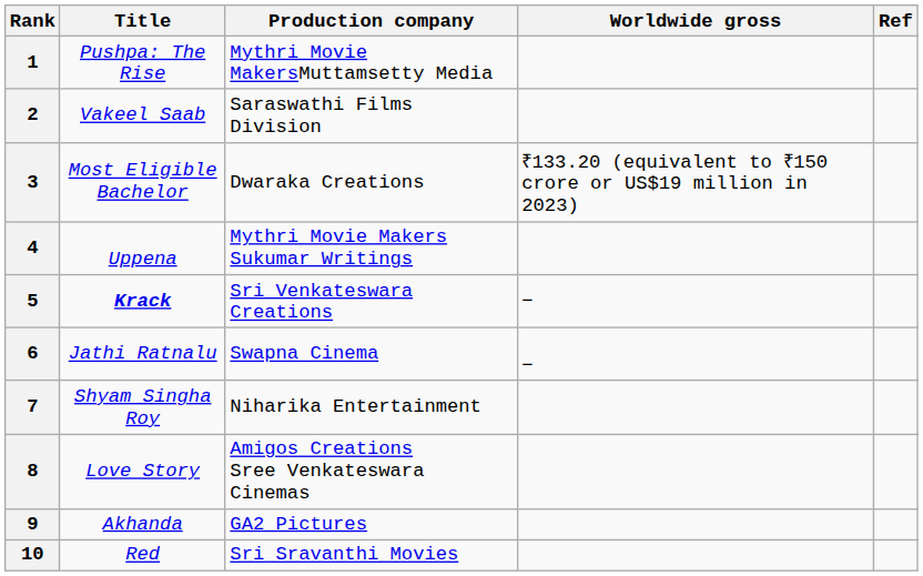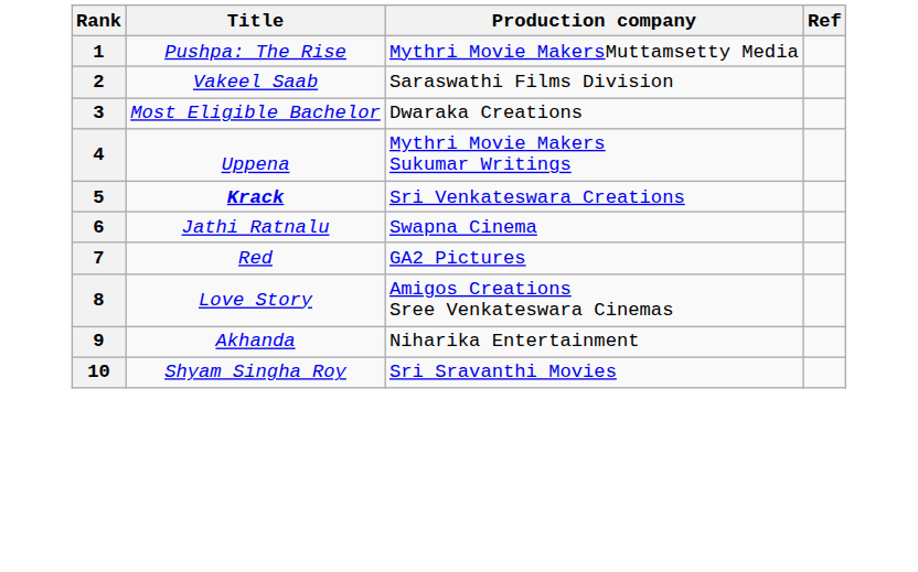- column: Worldwide gross | ₹133.20 (equivalent to ₹150 crore or US$19 million in 2023) | − | −
7 | Title: Shyam Singha Roy -> Red
7 | Production company: Niharika Entertainment -> GA2 Pictures
9 | Production company: GA2 Pictures -> Niharika Entertainment
10 | Title: Red -> Shyam Singha Roy
